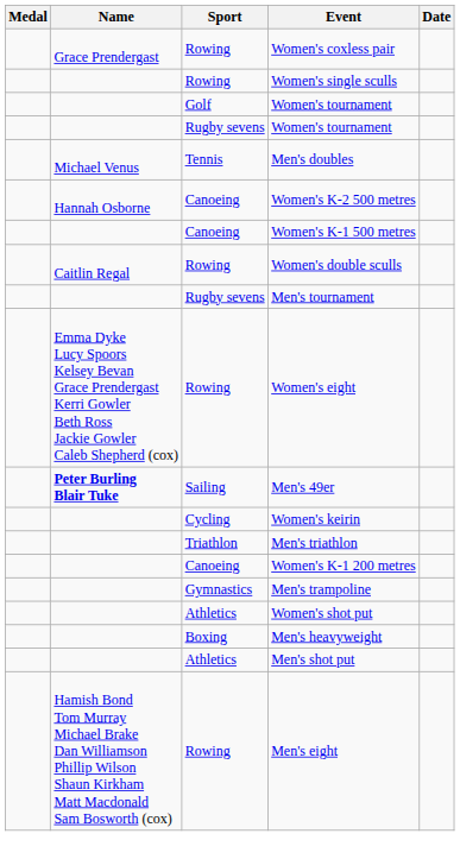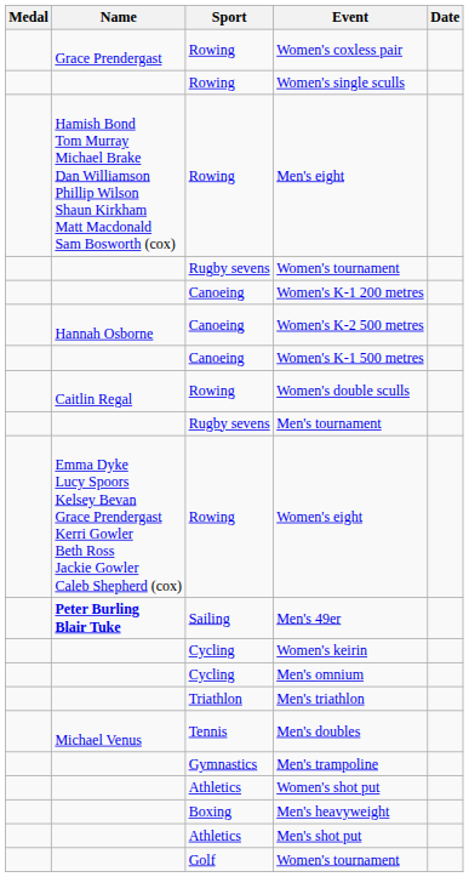rows swapped: Men's eight <-> Golf / Women's tournament
rows swapped: Women's K-1 200 metres <-> Men's doubles
+ row: Cycling | Men's omnium
